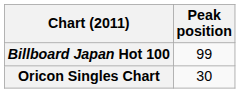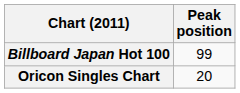Oricon Singles Chart | Peak position: 30 -> 20
